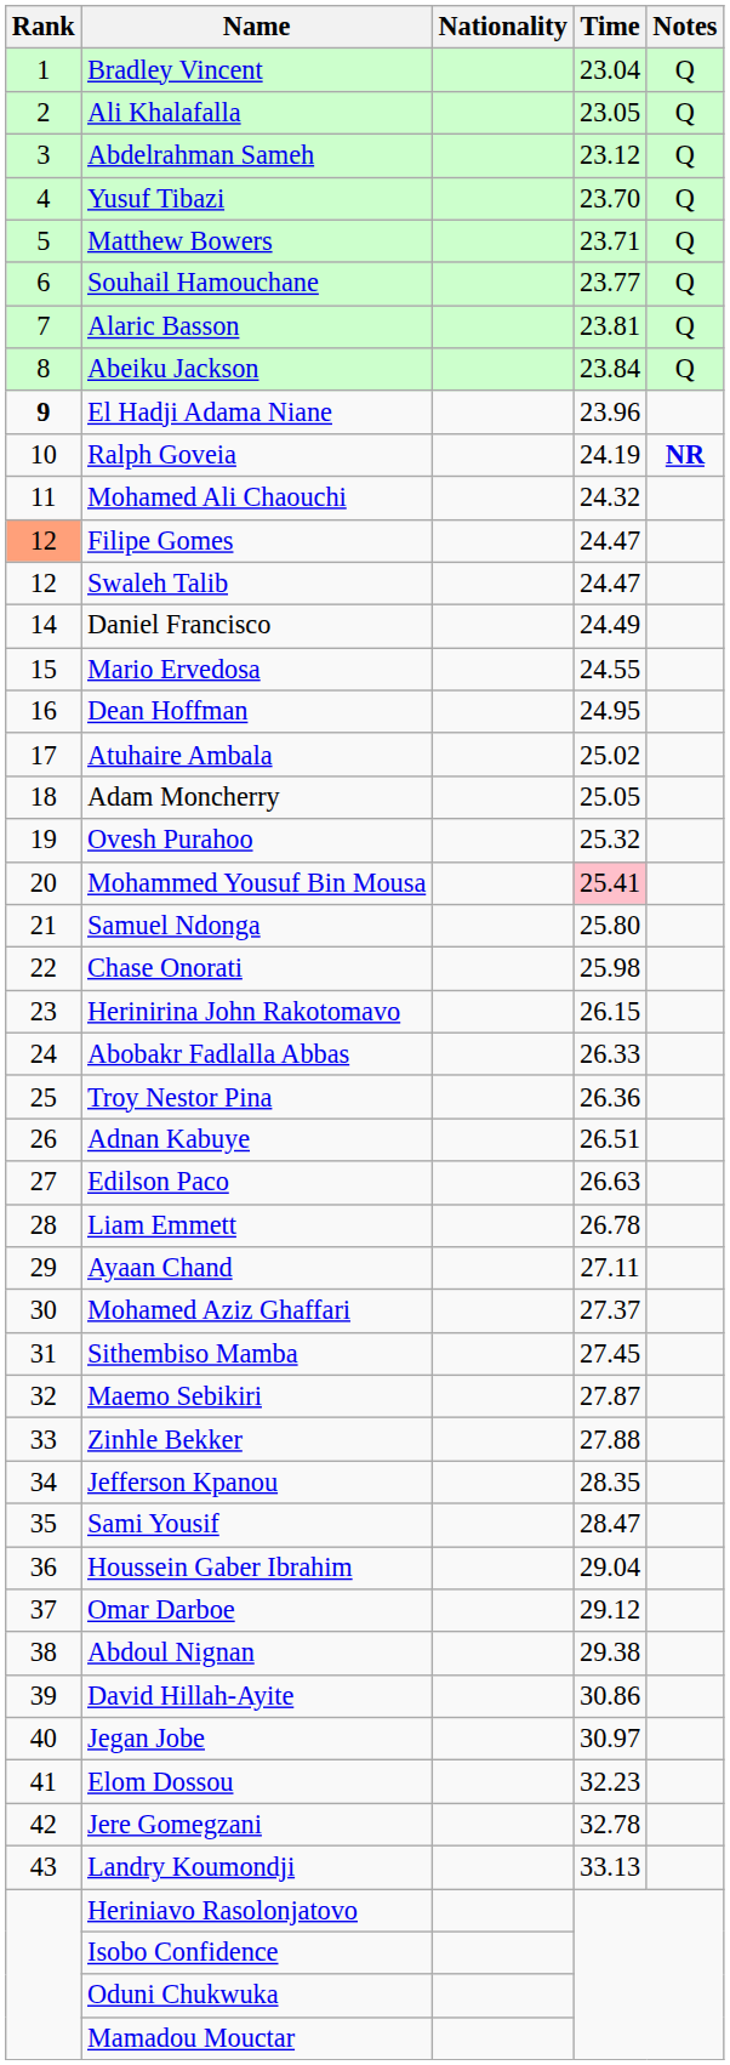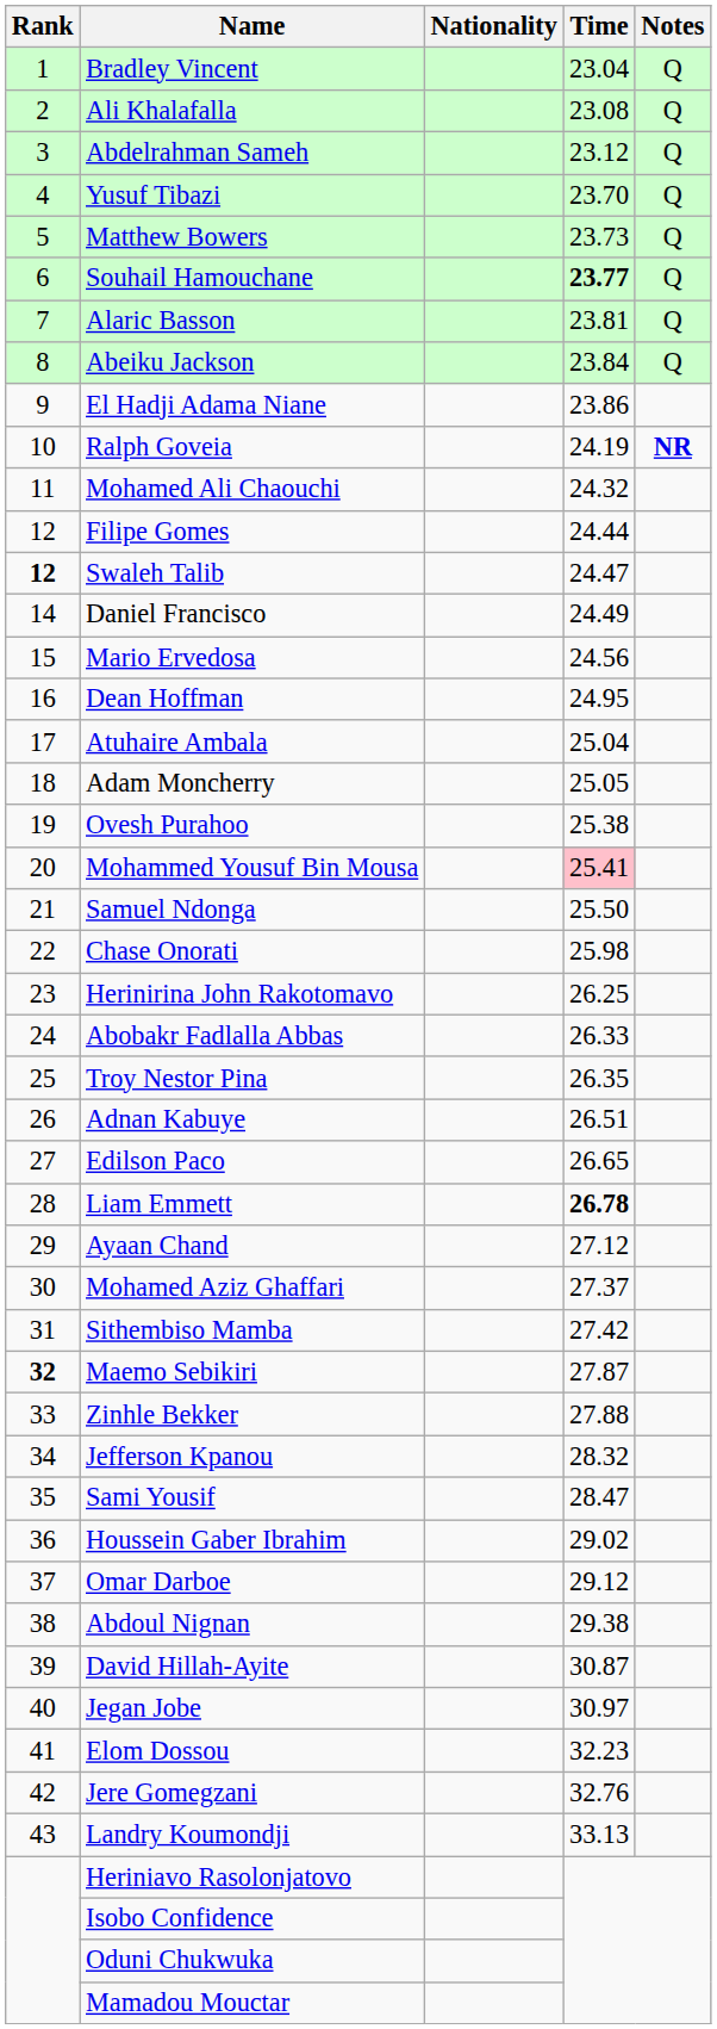Ali Khalafalla | Time: 23.05 -> 23.08
Matthew Bowers | Time: 23.71 -> 23.73
Souhail Hamouchane | Time: normal -> bold
El Hadji Adama Niane | Rank: bold -> normal
El Hadji Adama Niane | Time: 23.96 -> 23.86
Filipe Gomes | Rank: lightsalmon background -> no background
Filipe Gomes | Time: 24.47 -> 24.44
Swaleh Talib | Rank: normal -> bold
Mario Ervedosa | Time: 24.55 -> 24.56
Atuhaire Ambala | Time: 25.02 -> 25.04
Ovesh Purahoo | Time: 25.32 -> 25.38
Samuel Ndonga | Time: 25.80 -> 25.50
Herinirina John Rakotomavo | Time: 26.15 -> 26.25
Troy Nestor Pina | Time: 26.36 -> 26.35
Edilson Paco | Time: 26.63 -> 26.65
Liam Emmett | Time: normal -> bold
Ayaan Chand | Time: 27.11 -> 27.12
Sithembiso Mamba | Time: 27.45 -> 27.42
Maemo Sebikiri | Rank: normal -> bold
Jefferson Kpanou | Time: 28.35 -> 28.32
Houssein Gaber Ibrahim | Time: 29.04 -> 29.02
David Hillah-Ayite | Time: 30.86 -> 30.87
Jere Gomegzani | Time: 32.78 -> 32.76
